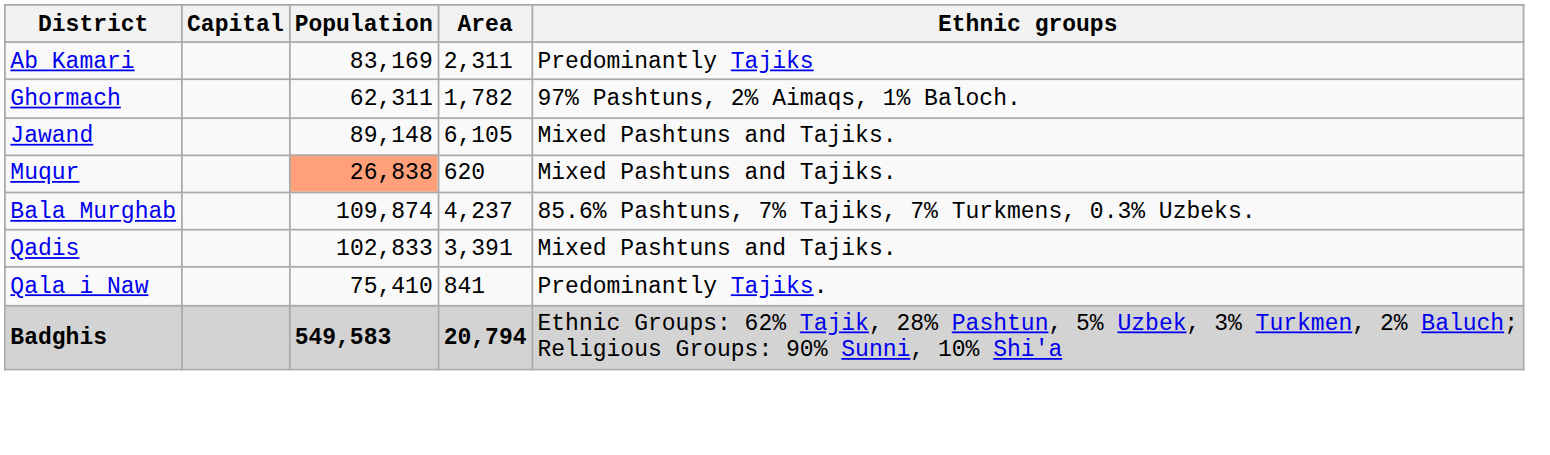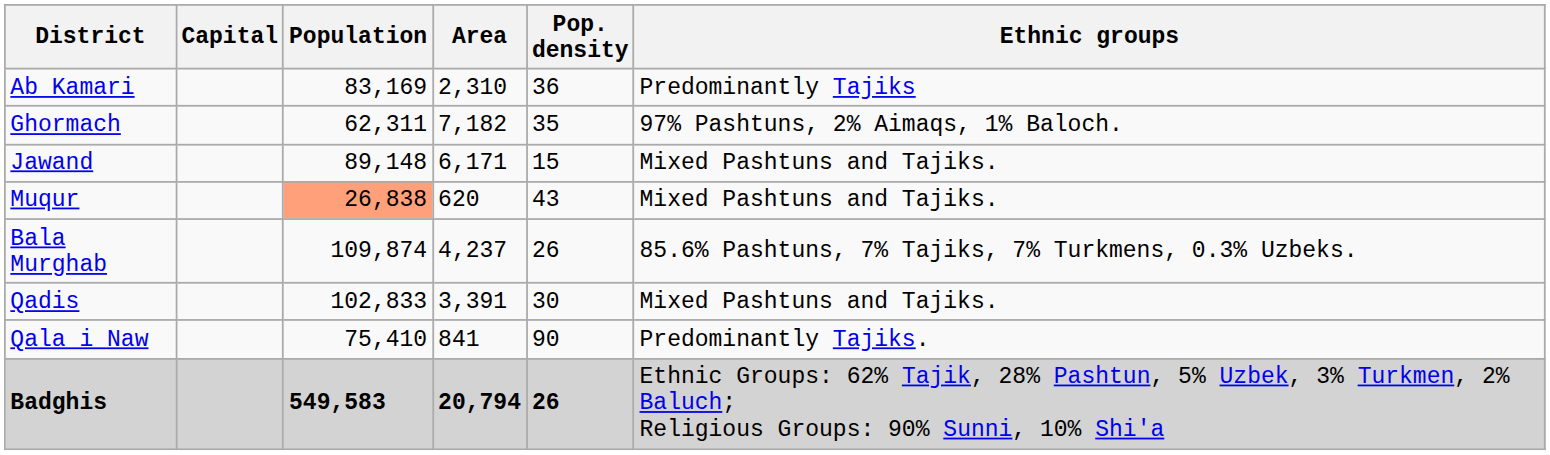+ column: Pop. density | 36 | 35 | 15 | 43 | 26 | 30 | 90 | 26
Ab Kamari | Area: 2,311 -> 2,310
Ghormach | Area: 1,782 -> 7,182
Jawand | Area: 6,105 -> 6,171
